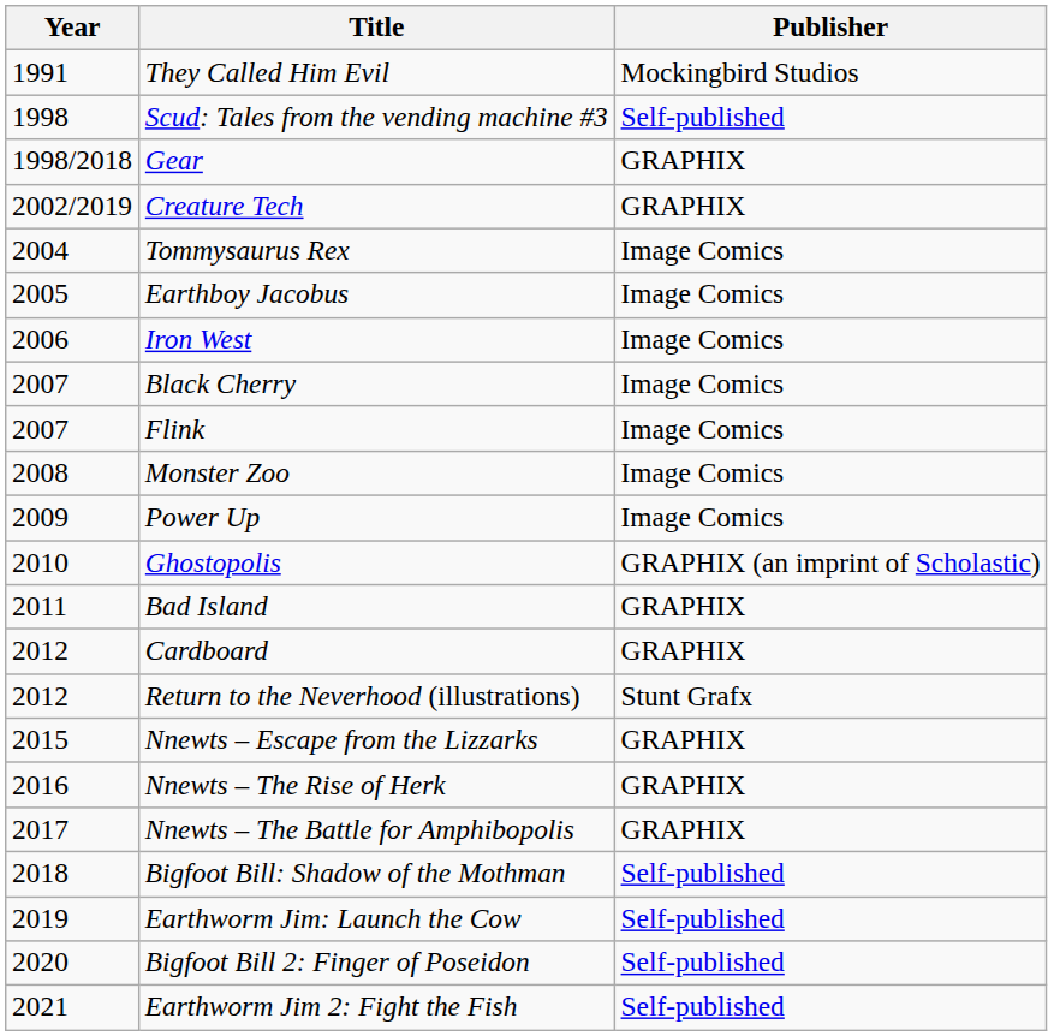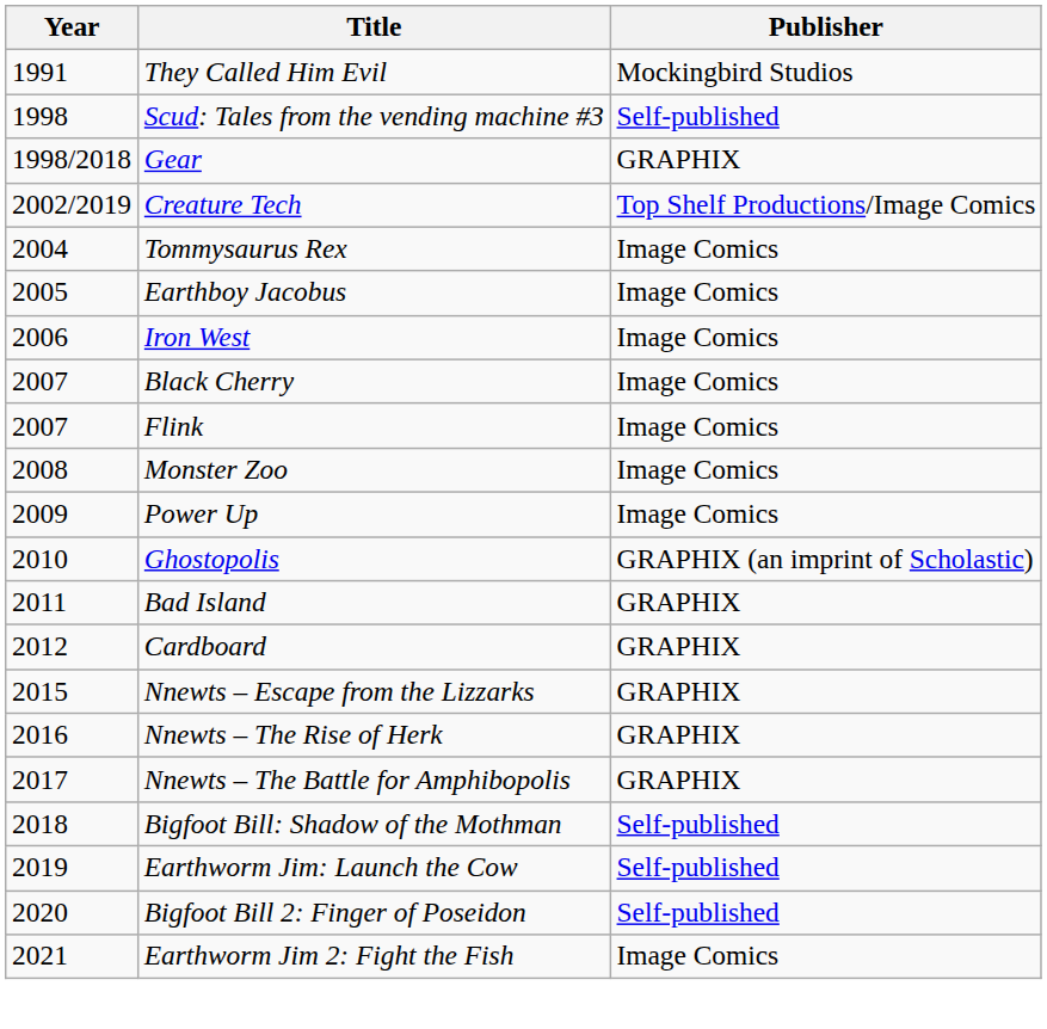Creature Tech | Publisher: GRAPHIX -> Top Shelf Productions/Image Comics
- row: 2012 | Return to the Neverhood (illustrations) | Stunt Grafx
Earthworm Jim 2: Fight the Fish | Publisher: Self-published -> Image Comics
